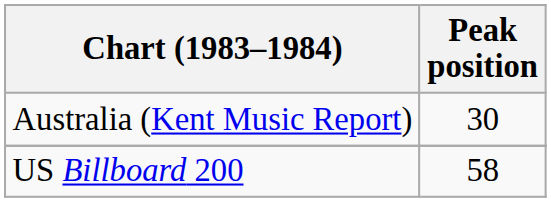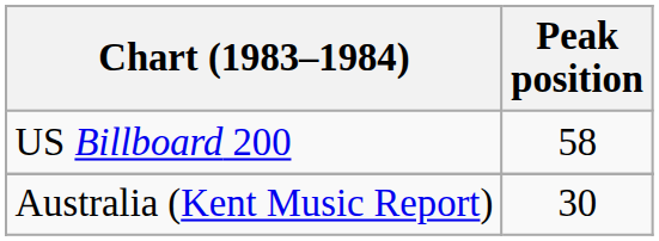rows swapped: Australia (Kent Music Report) <-> US Billboard 200
